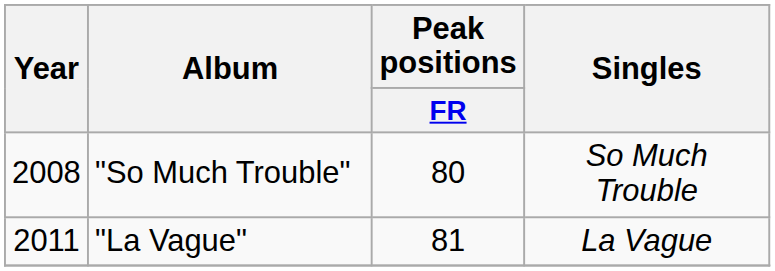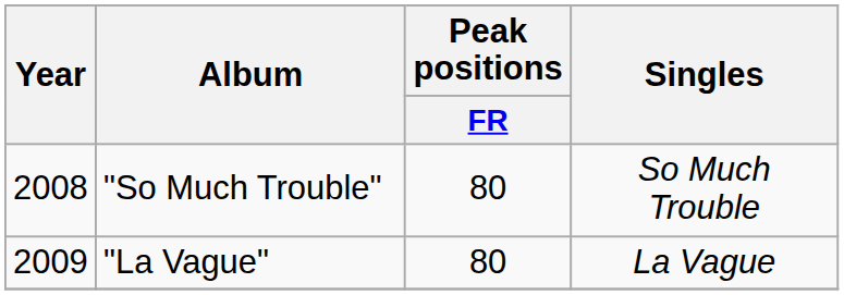"La Vague" | Year: 2011 -> 2009
"La Vague" | Peak positions / FR: 81 -> 80
